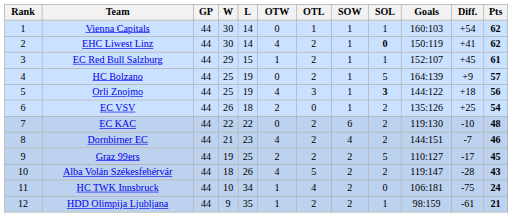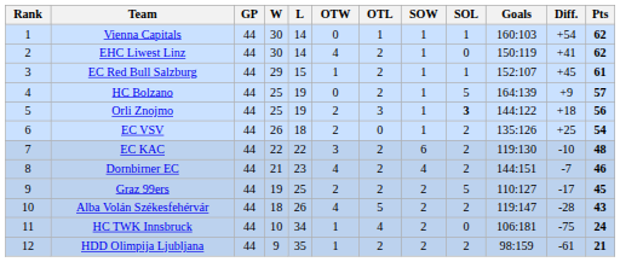EHC Liwest Linz | SOL: bold -> normal
Orli Znojmo | OTW: 4 -> 2
EC KAC | OTW: 0 -> 3
HDD Olimpija Ljubljana | SOL: 1 -> 2
